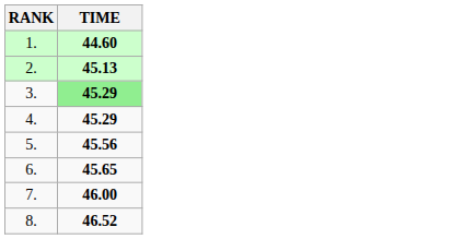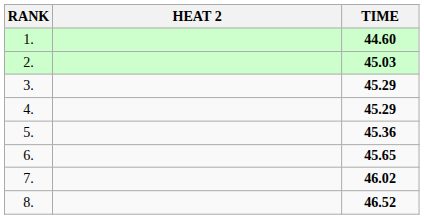+ column: HEAT 2
2. | TIME: 45.13 -> 45.03
3. | TIME: lightgreen background -> no background
5. | TIME: 45.56 -> 45.36
7. | TIME: 46.00 -> 46.02
